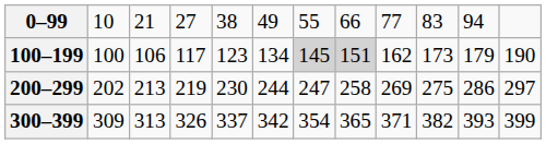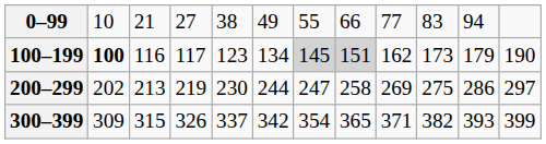100–199 | column 2: normal -> bold
100–199 | column 3: 106 -> 116
300–399 | column 3: 313 -> 315
